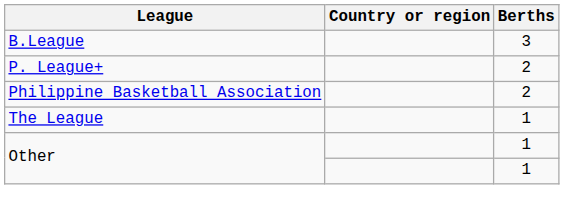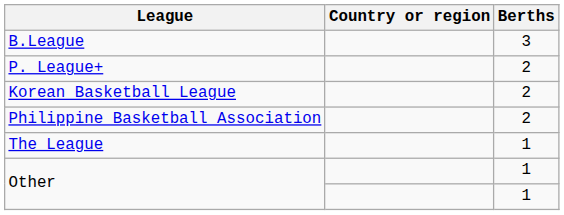+ row: Korean Basketball League | 2
